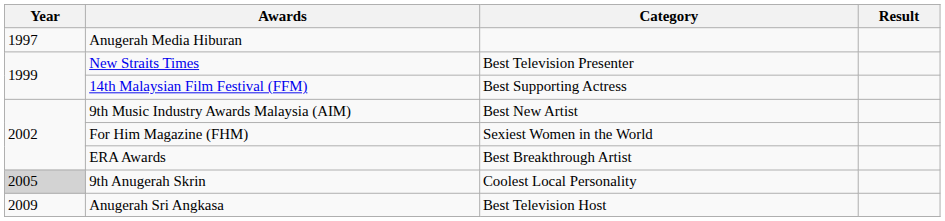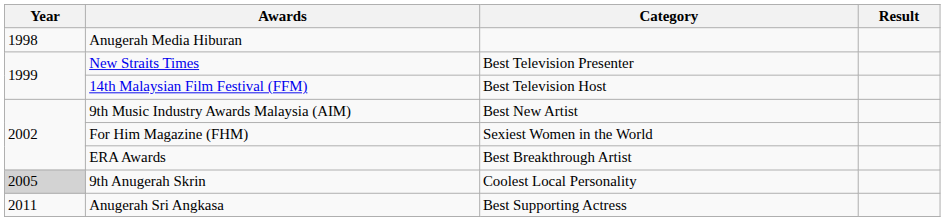Anugerah Media Hiburan | Year: 1997 -> 1998
14th Malaysian Film Festival (FFM) | Category: Best Supporting Actress -> Best Television Host
Anugerah Sri Angkasa | Year: 2009 -> 2011
Anugerah Sri Angkasa | Category: Best Television Host -> Best Supporting Actress
